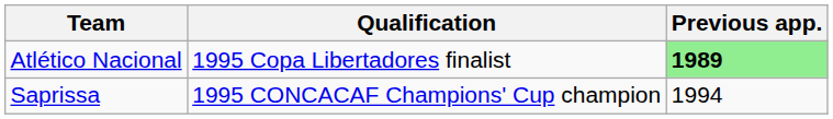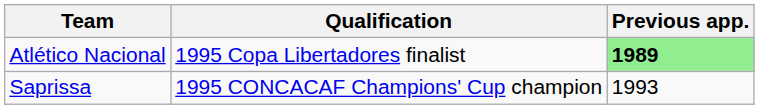Saprissa | Previous app.: 1994 -> 1993
